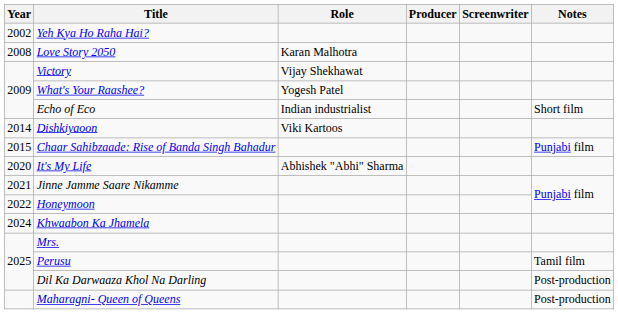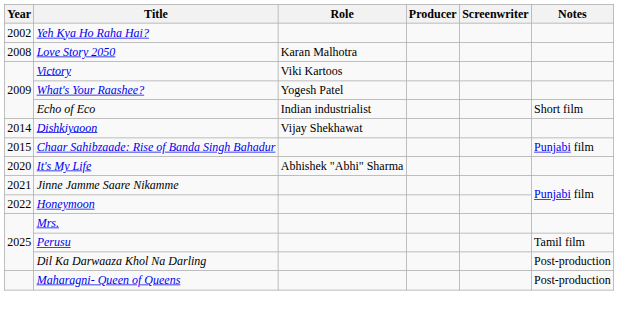Victory | Role: Vijay Shekhawat -> Viki Kartoos
Dishkiyaoon | Role: Viki Kartoos -> Vijay Shekhawat
- row: 2024 | Khwaabon Ka Jhamela
